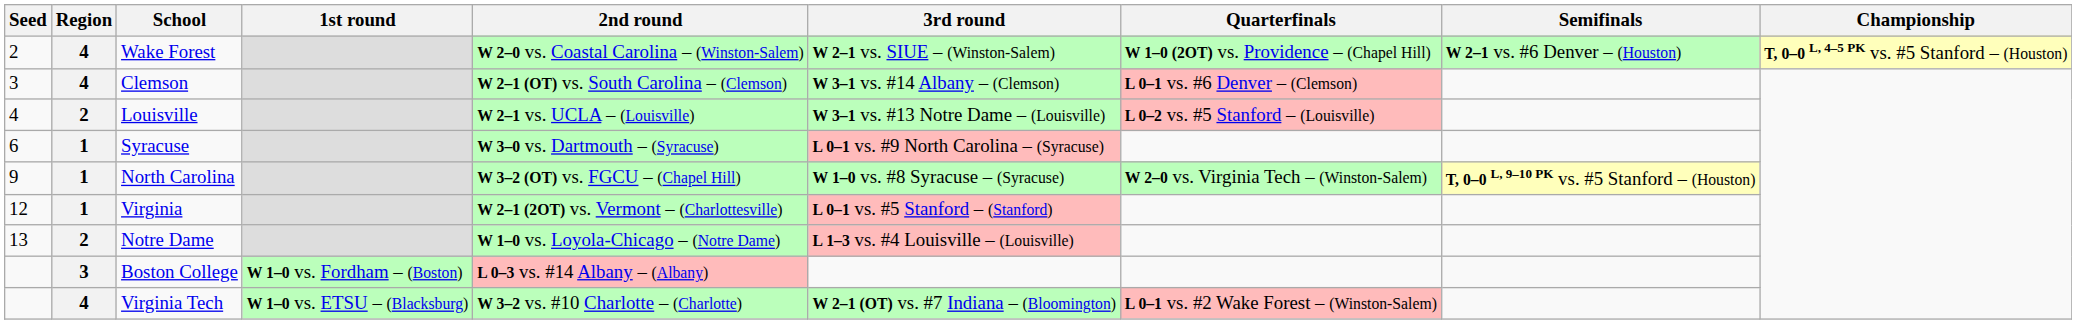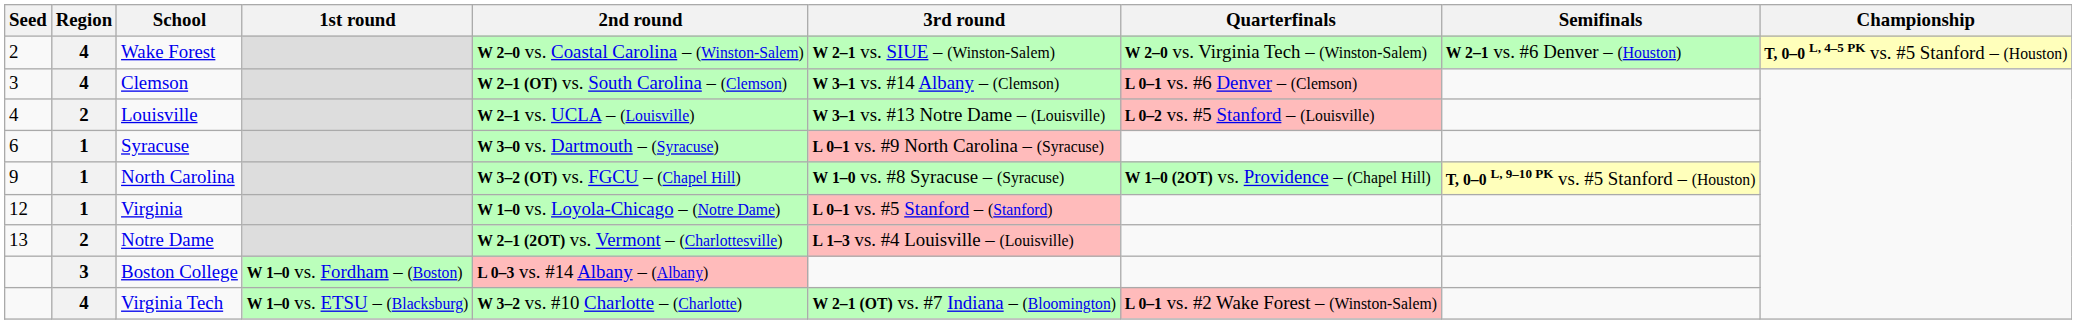Wake Forest | Quarterfinals: W 1–0 (2OT) vs. Providence – (Chapel Hill) -> W 2–0 vs. Virginia Tech – (Winston-Salem)
North Carolina | Quarterfinals: W 2–0 vs. Virginia Tech – (Winston-Salem) -> W 1–0 (2OT) vs. Providence – (Chapel Hill)
Virginia | 2nd round: W 2–1 (2OT) vs. Vermont – (Charlottesville) -> W 1–0 vs. Loyola-Chicago – (Notre Dame)
Notre Dame | 2nd round: W 1–0 vs. Loyola-Chicago – (Notre Dame) -> W 2–1 (2OT) vs. Vermont – (Charlottesville)
